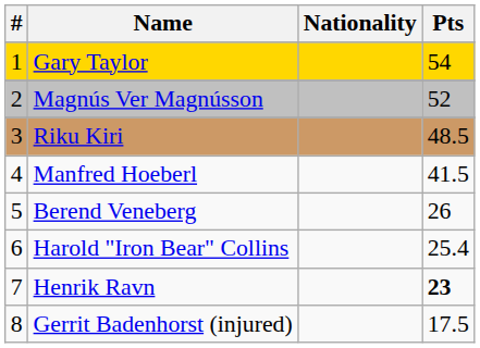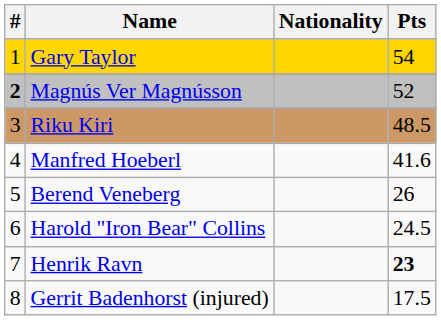Magnús Ver Magnússon | #: normal -> bold
Manfred Hoeberl | Pts: 41.5 -> 41.6
Harold "Iron Bear" Collins | Pts: 25.4 -> 24.5
